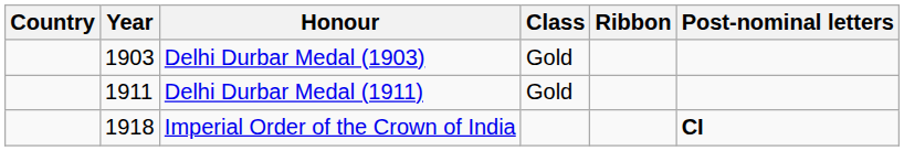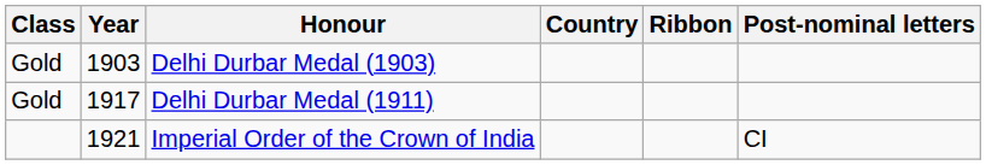columns swapped: Country <-> Class
Delhi Durbar Medal (1911) | Year: 1911 -> 1917
Imperial Order of the Crown of India | Year: 1918 -> 1921
Imperial Order of the Crown of India | Post-nominal letters: bold -> normal
